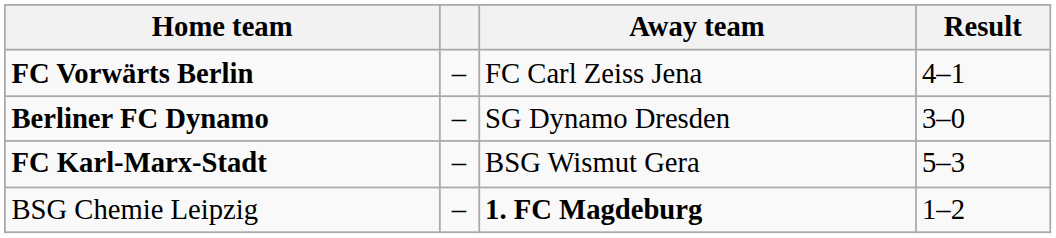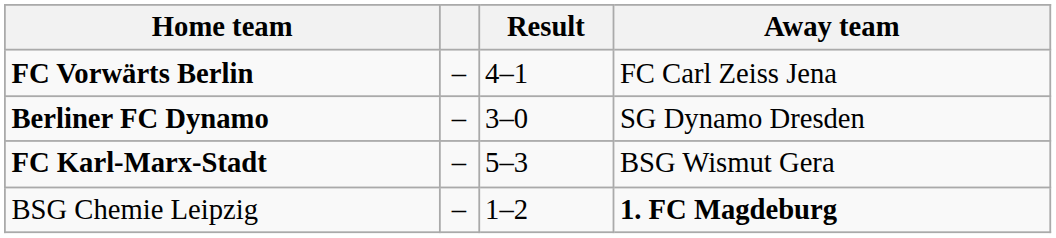columns swapped: Away team <-> Result
